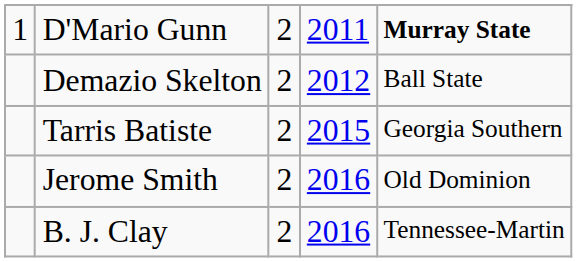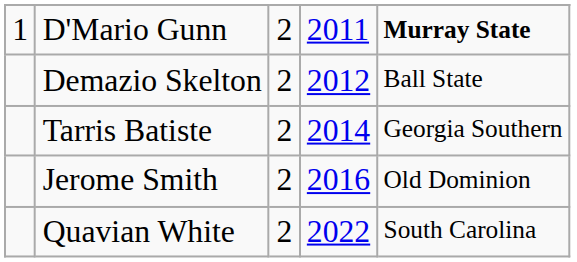Tarris Batiste | column 4: 2015 -> 2014
- row: B. J. Clay | 2 | 2016 | Tennessee-Martin
+ row: Quavian White | 2 | 2022 | South Carolina
